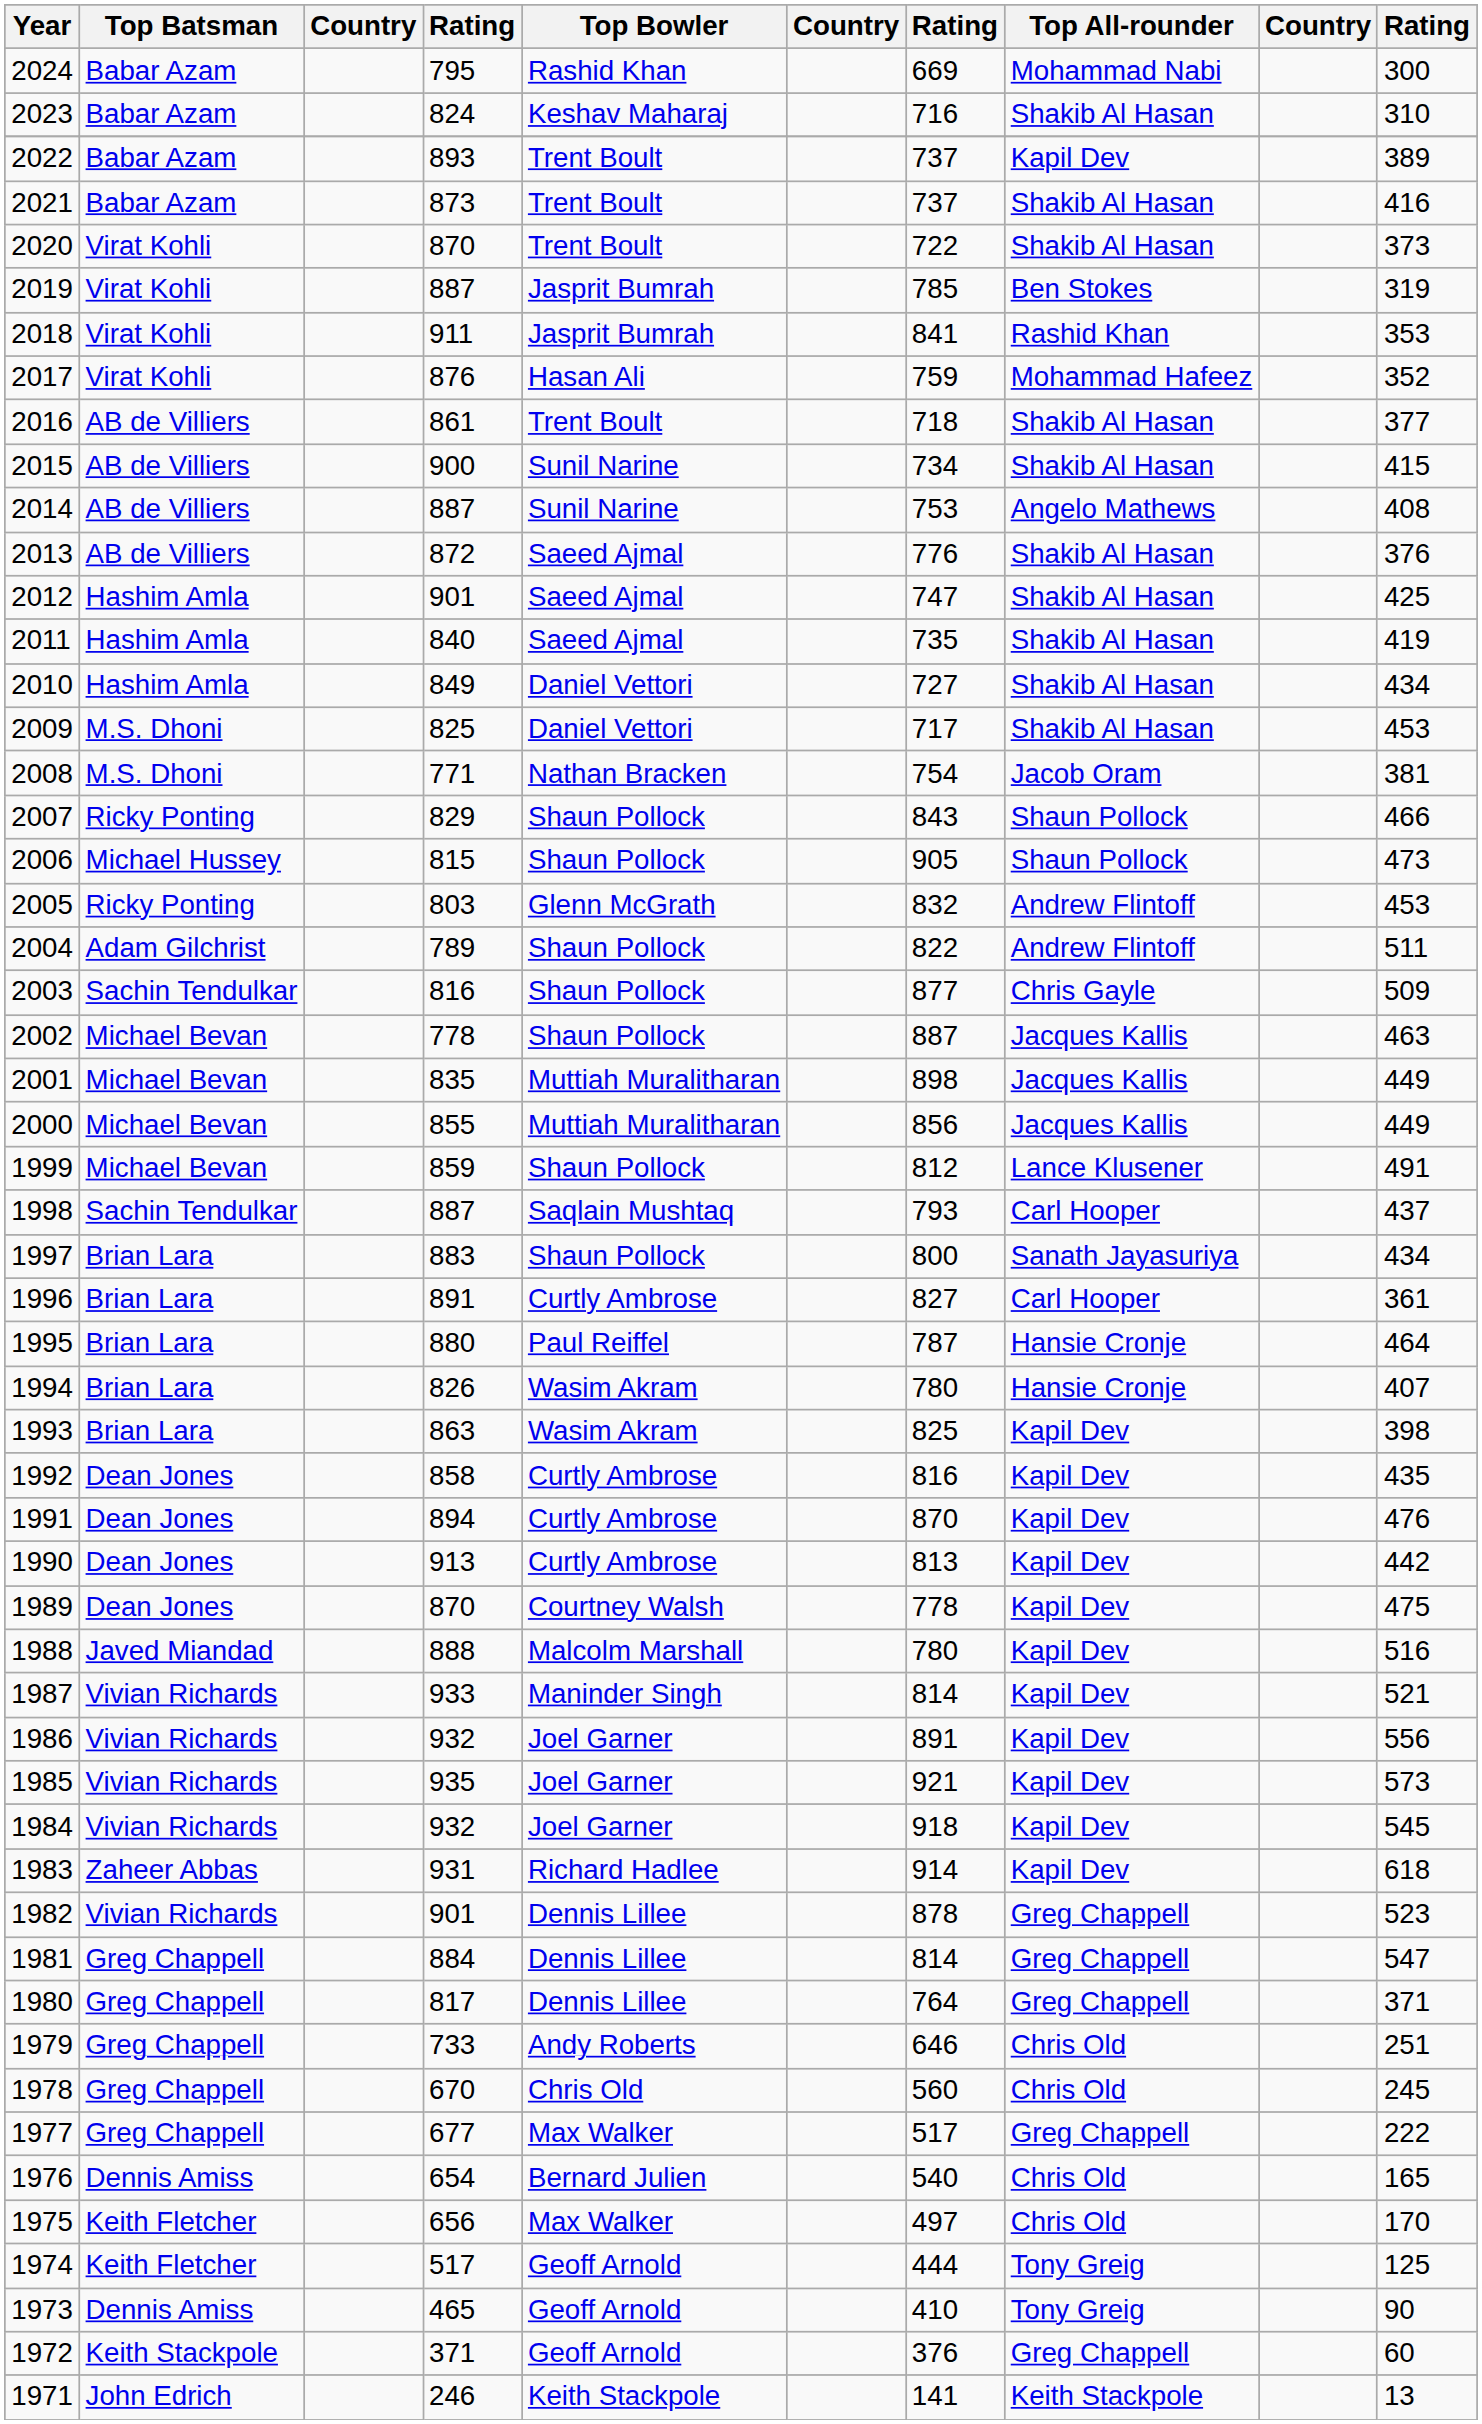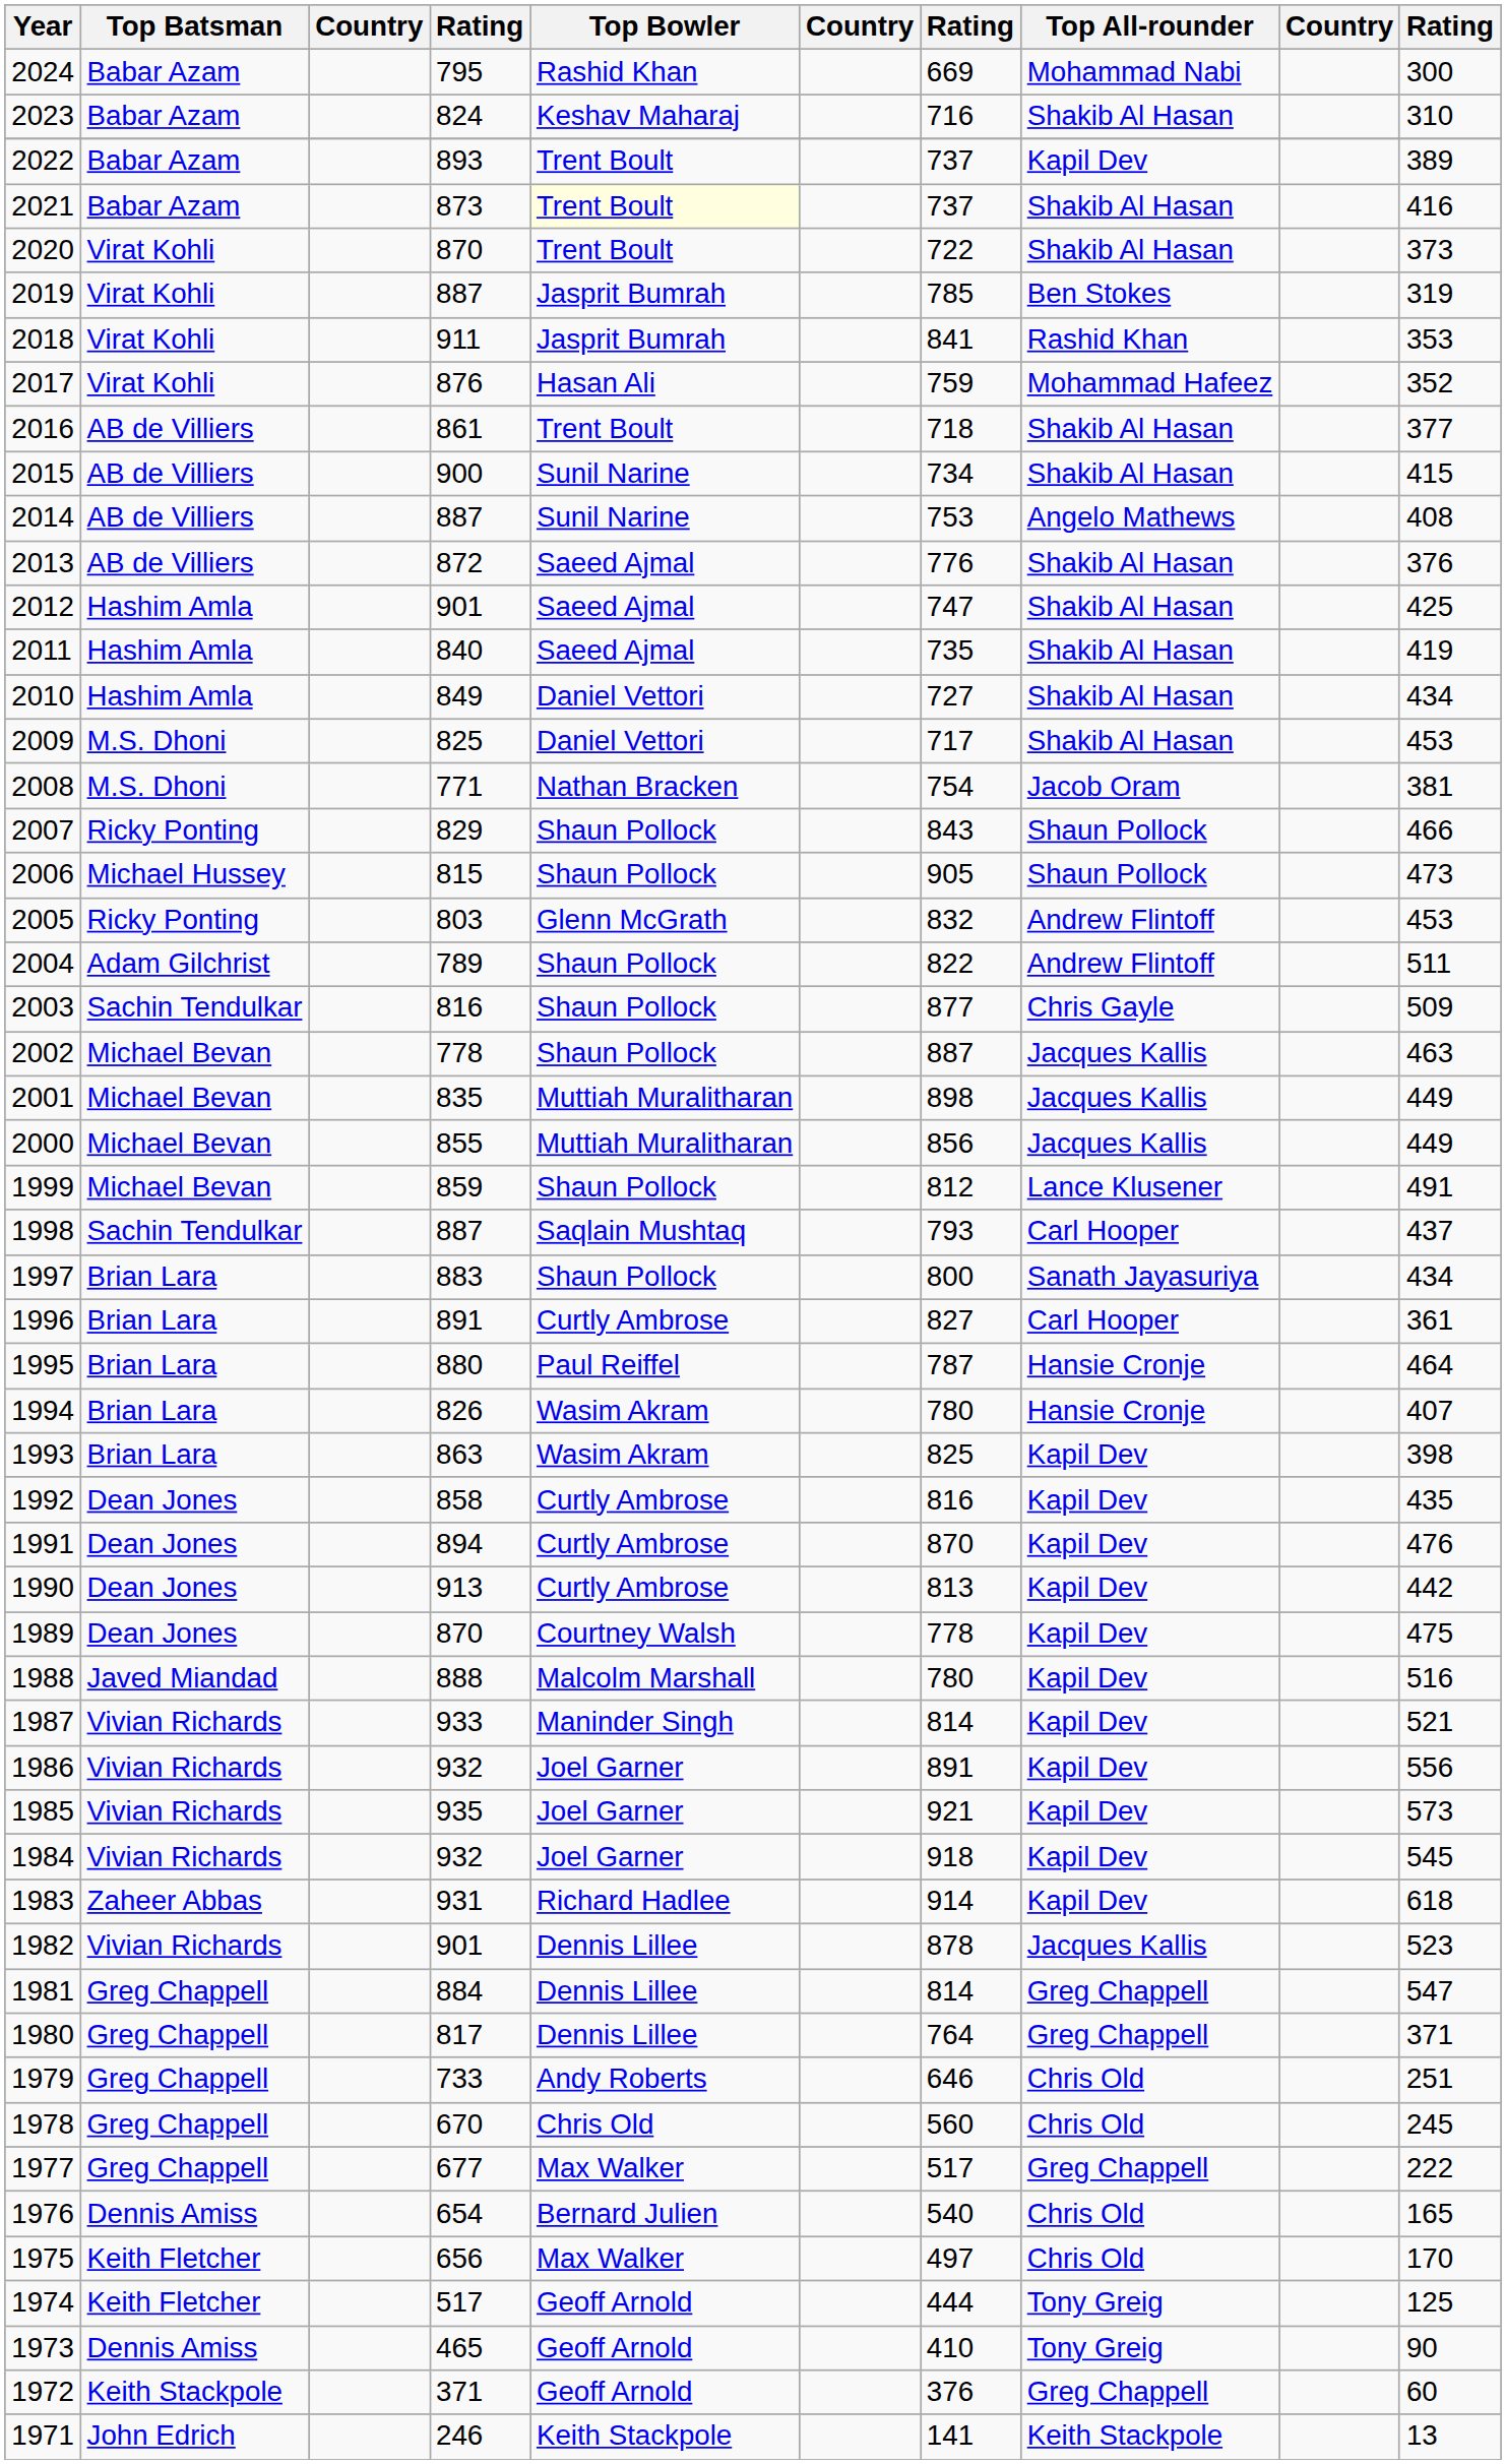2021 | Top Bowler: no background -> lightyellow background
1982 | Top All-rounder: Greg Chappell -> Jacques Kallis
